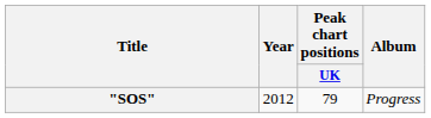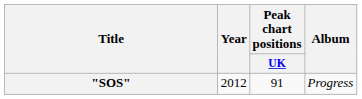"SOS" | Peak chart positions / UK: 79 -> 91
